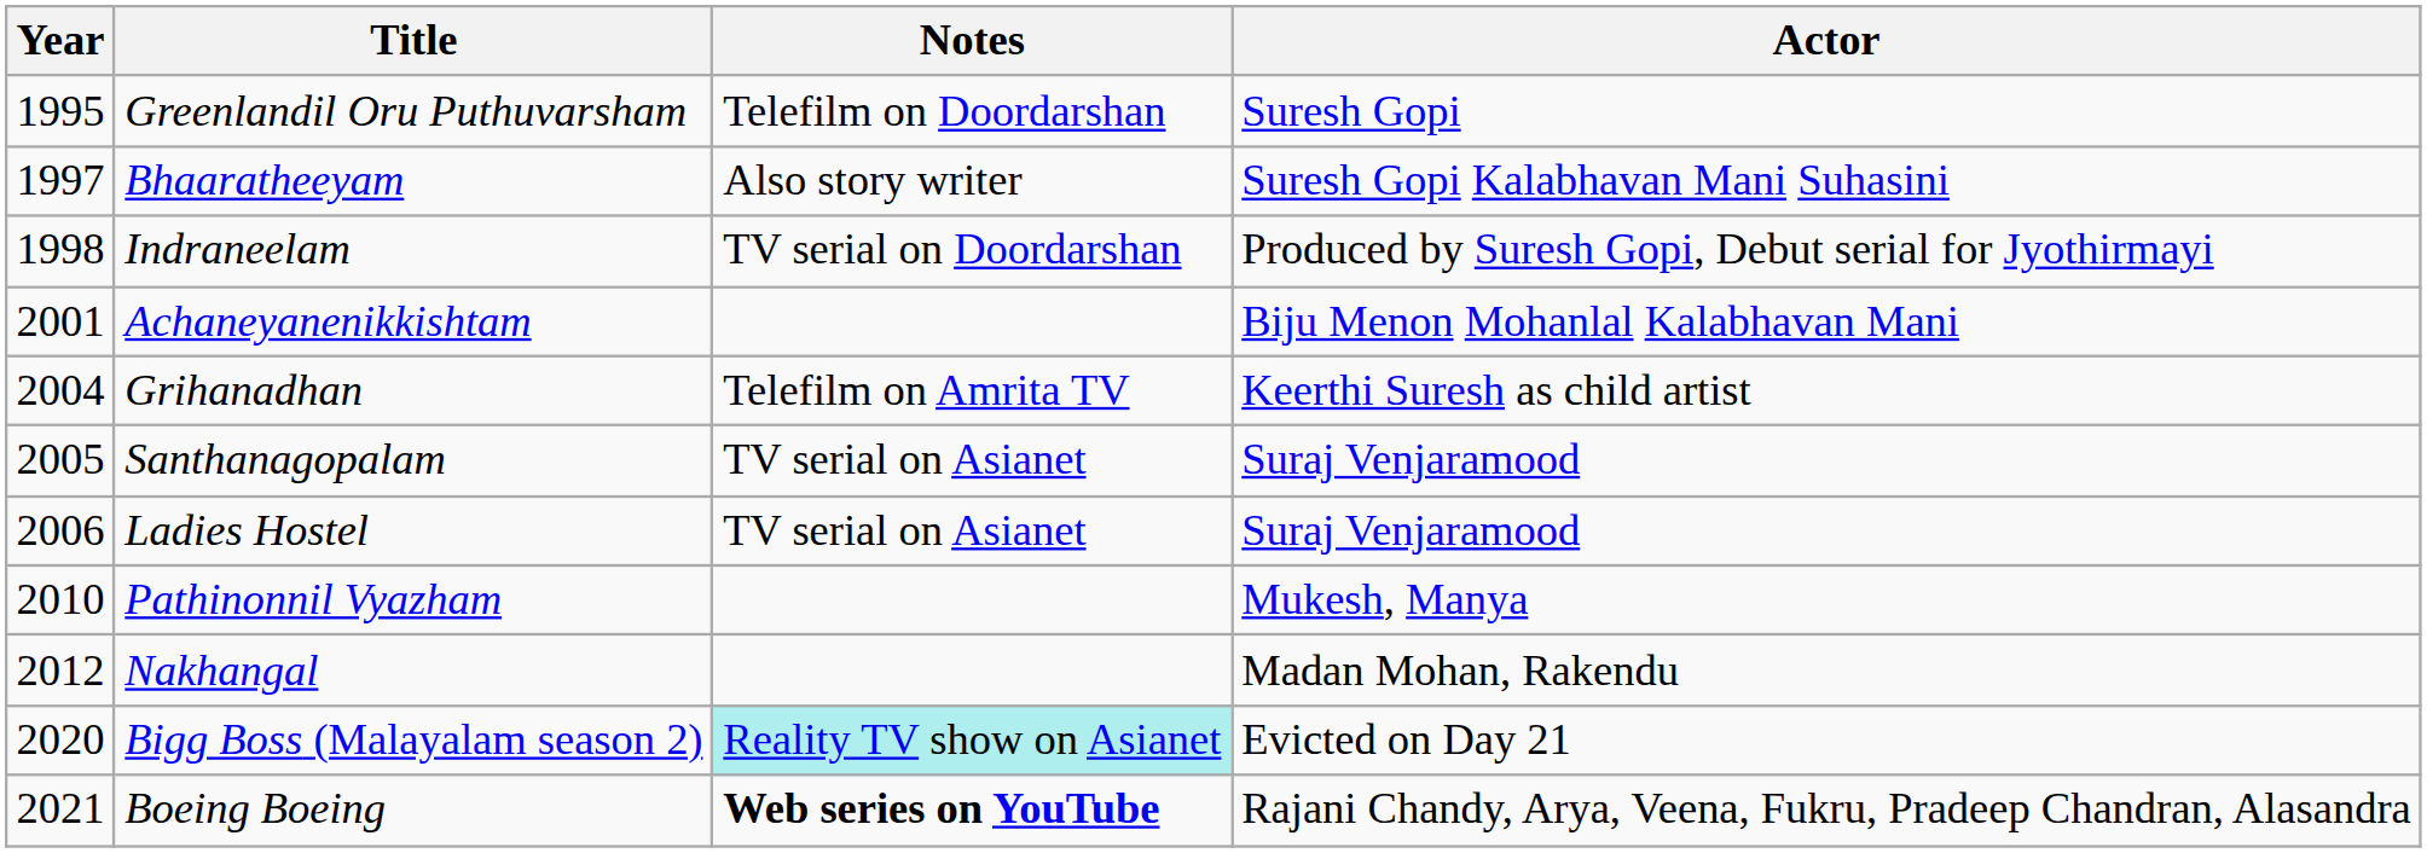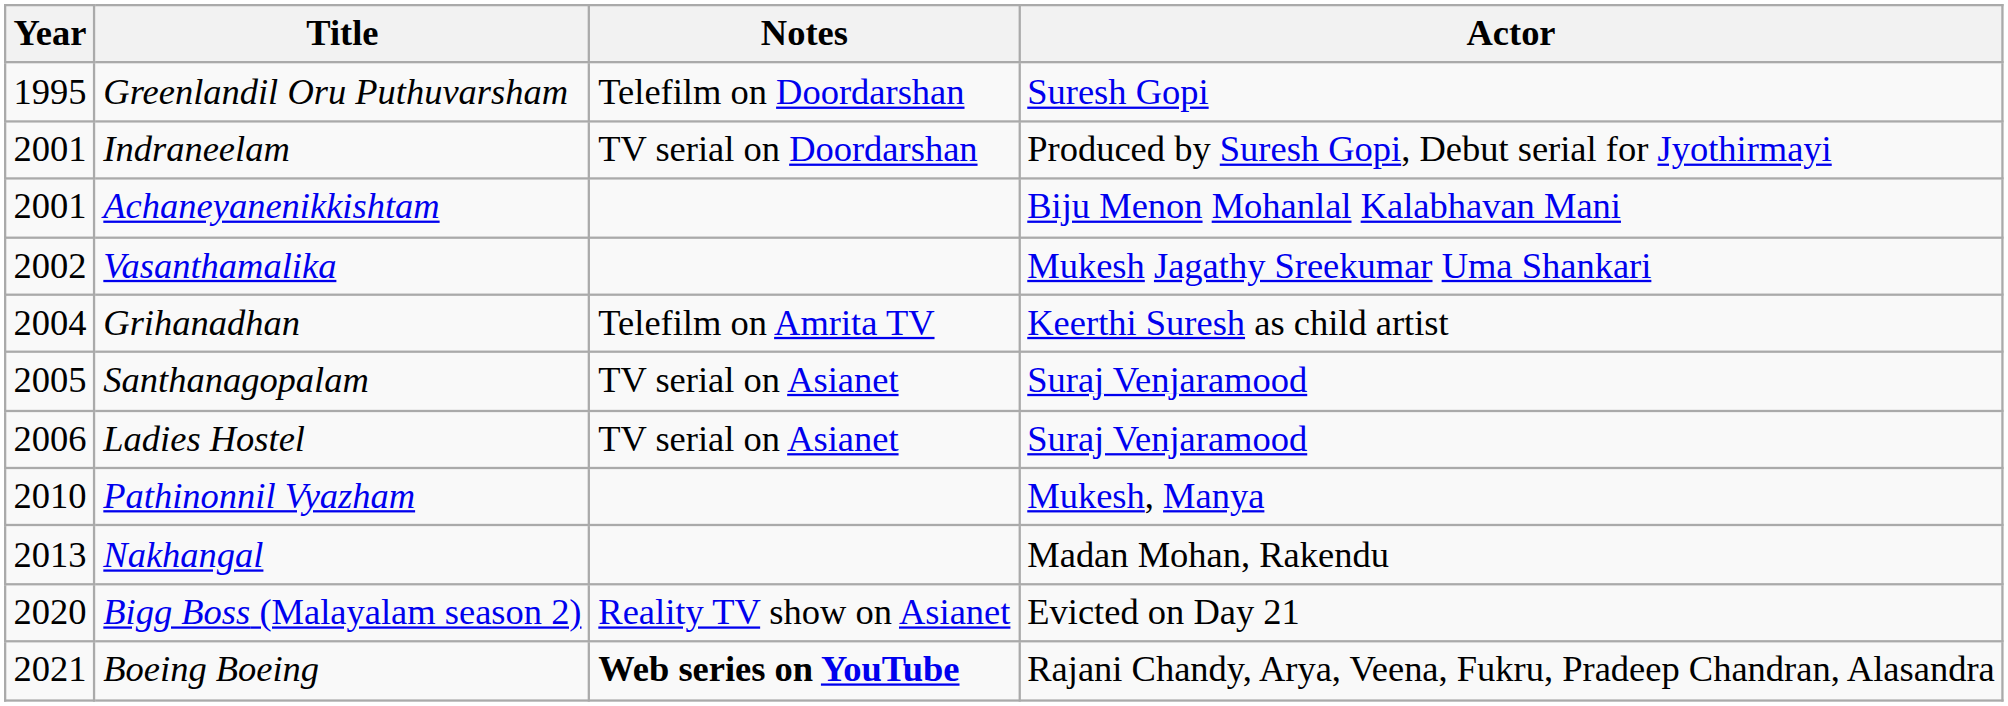- row: 1997 | Bhaaratheeyam | Also story writer | Suresh Gopi Kalabhavan Mani Suhasini
Indraneelam | Year: 1998 -> 2001
+ row: 2002 | Vasanthamalika | Mukesh Jagathy Sreekumar Uma Shankari
Nakhangal | Year: 2012 -> 2013
Bigg Boss (Malayalam season 2) | Notes: paleturquoise background -> no background
